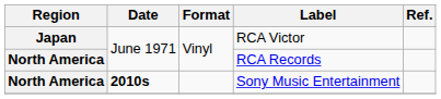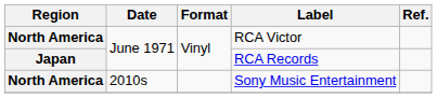RCA Victor | Region: Japan -> North America
RCA Records | Region: North America -> Japan
Sony Music Entertainment | Date: bold -> normal
